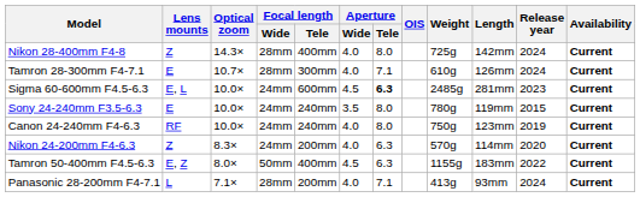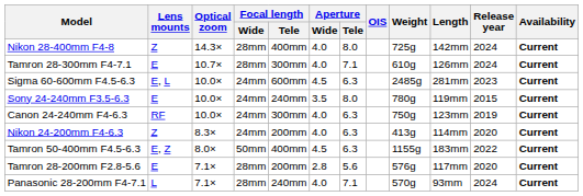Sigma 60-600mm F4.5-6.3 | Aperture / Tele: bold -> normal
Canon 24-240mm F4-6.3 | Focal length / Tele: 240mm -> 300mm
Canon 24-240mm F4-6.3 | Aperture / Tele: 8.0 -> 6.3
Nikon 24-200mm F4-6.3 | Weight: 570g -> 413g
+ row: Tamron 28-200mm F2.8-5.6 | E | 7.1× | 28mm | 200mm | 2.8 | 5.6 | 576g | 117mm | 2020 | Current
Panasonic 28-200mm F4-7.1 | Focal length / Tele: 200mm -> 240mm
Panasonic 28-200mm F4-7.1 | Weight: 413g -> 570g
